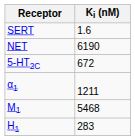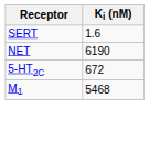- row: α1 | 1211
- row: H1 | 283
